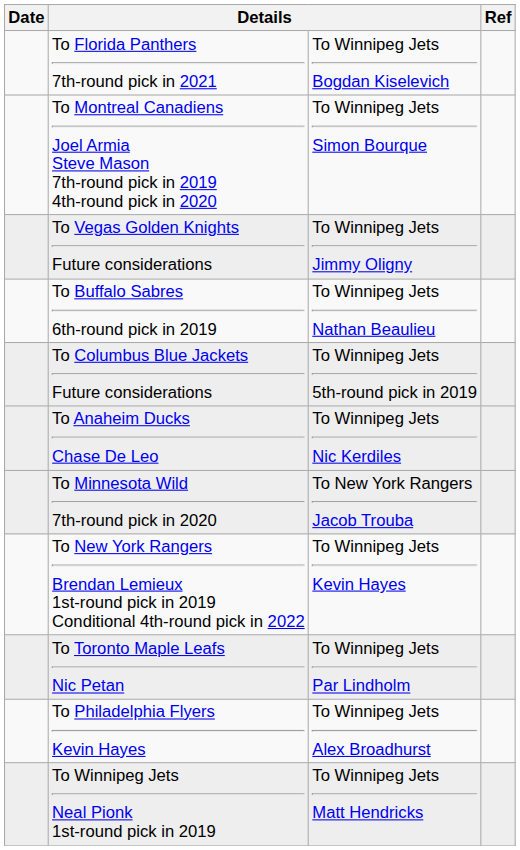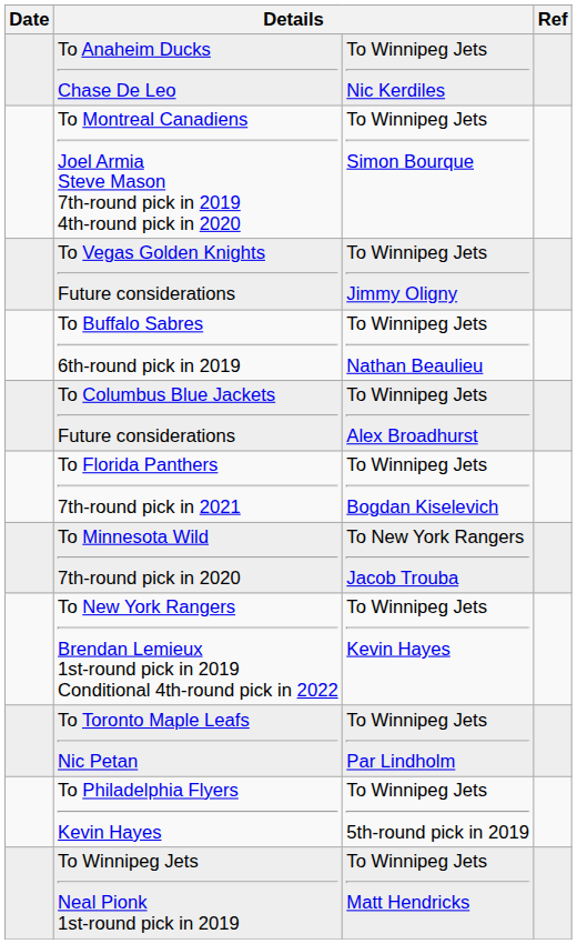rows swapped: To Anaheim Ducks Chase De Leo <-> To Florida Panthers 7th-round pick in 2021
To Columbus Blue Jackets Future considerations | column 3: To Winnipeg Jets 5th-round pick in 2019 -> To Winnipeg Jets Alex Broadhurst
To Philadelphia Flyers Kevin Hayes | column 3: To Winnipeg Jets Alex Broadhurst -> To Winnipeg Jets 5th-round pick in 2019
